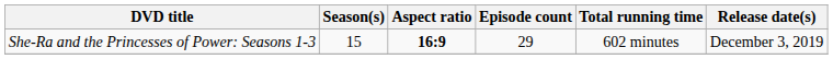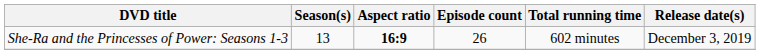She-Ra and the Princesses of Power: Seasons 1-3 | Season(s): 15 -> 13
She-Ra and the Princesses of Power: Seasons 1-3 | Episode count: 29 -> 26
